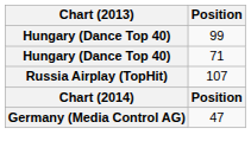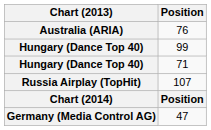+ row: Australia (ARIA) | 76
